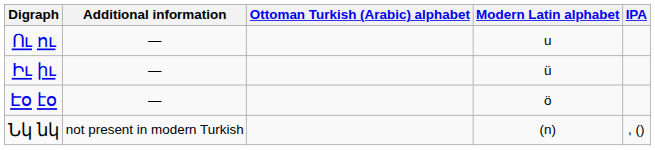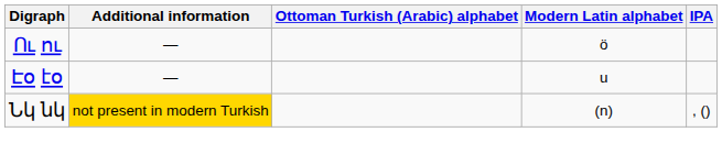Ու ու | Modern Latin alphabet: u -> ö
- row: Իւ իւ | — | ü
Էօ էօ | Modern Latin alphabet: ö -> u
Նկ նկ | Additional information: no background -> gold background
